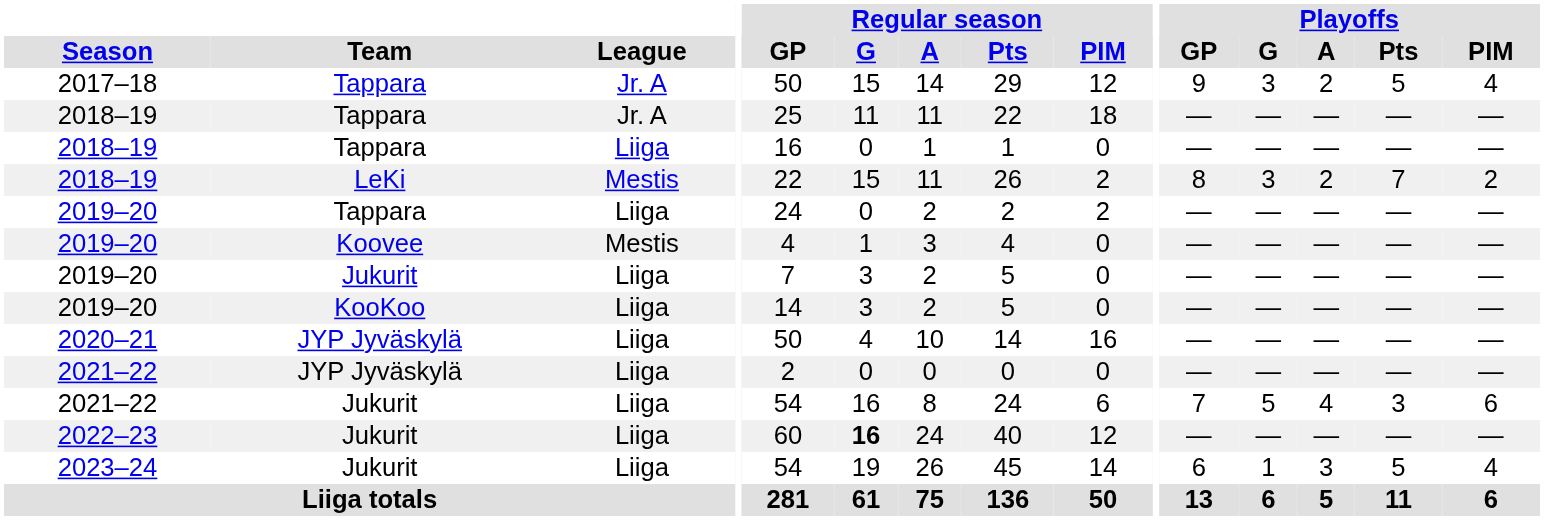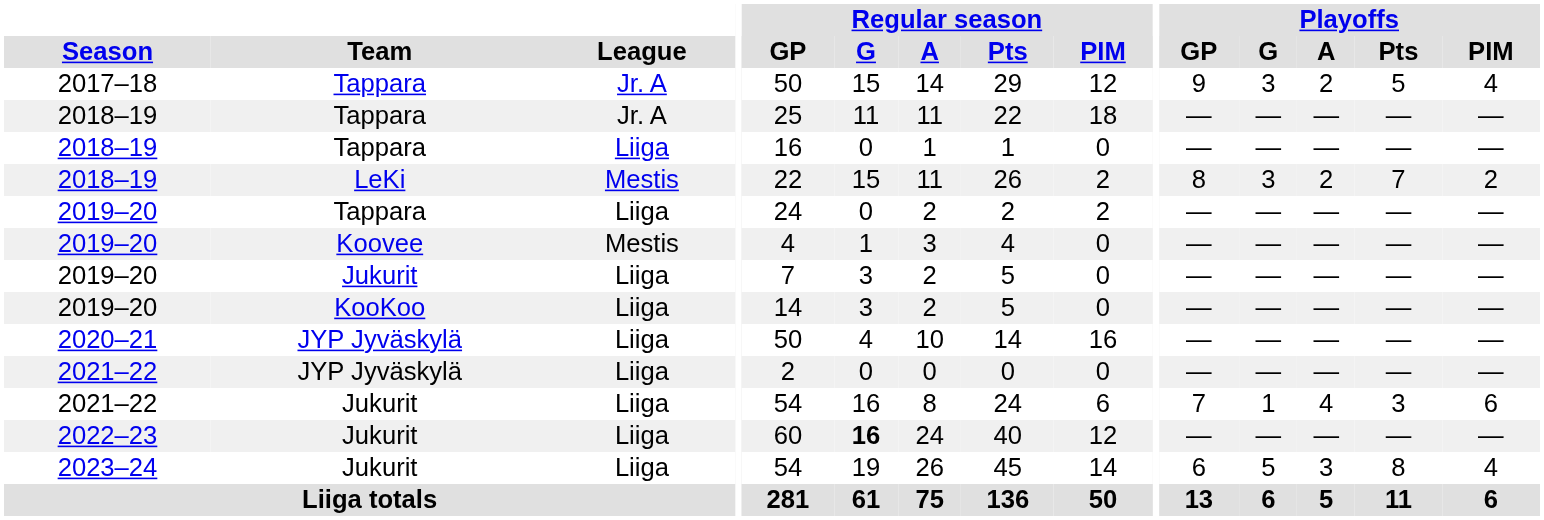2021–22 / Jukurit | Playoffs / G: 5 -> 1
2023–24 | Playoffs / G: 1 -> 5
2023–24 | Playoffs / Pts: 5 -> 8
